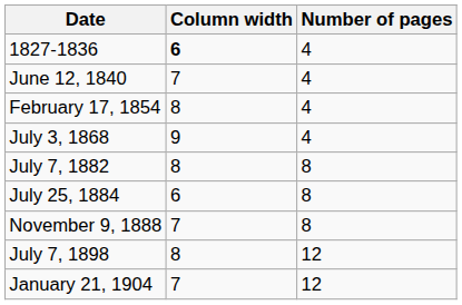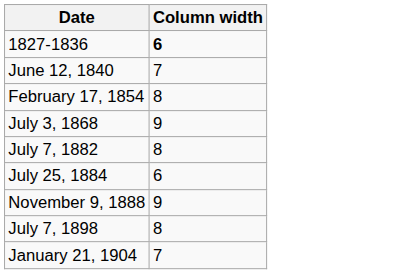- column: Number of pages | 4 | 4 | 4 | 4 | 8 | 8 | 8 | 12 | 12
November 9, 1888 | Column width: 7 -> 9
